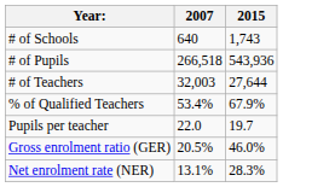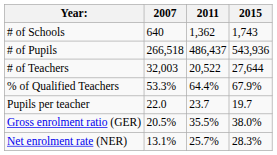+ column: 2011 | 1,362 | 486,437 | 20,522 | 64.4% | 23.7 | 35.5% | 25.7%
% of Qualified Teachers | 2007: 53.4% -> 53.3%
Gross enrolment ratio (GER) | 2015: 46.0% -> 38.0%
